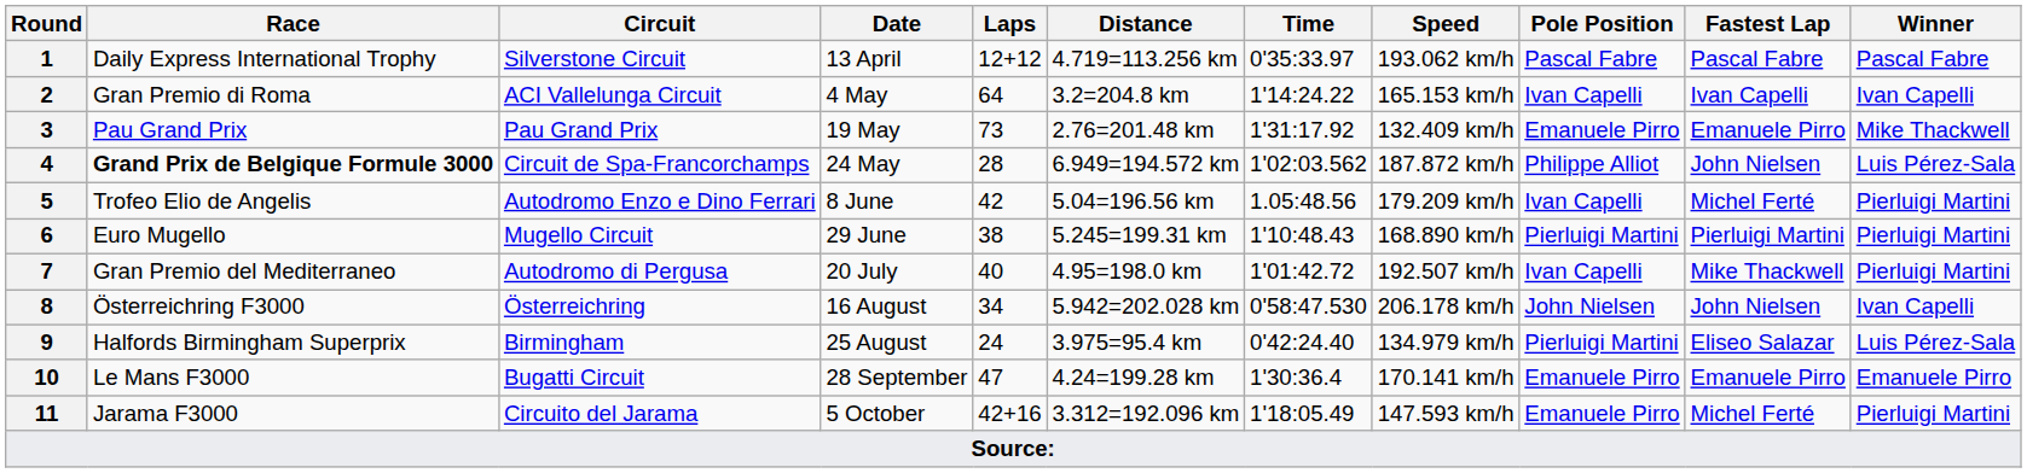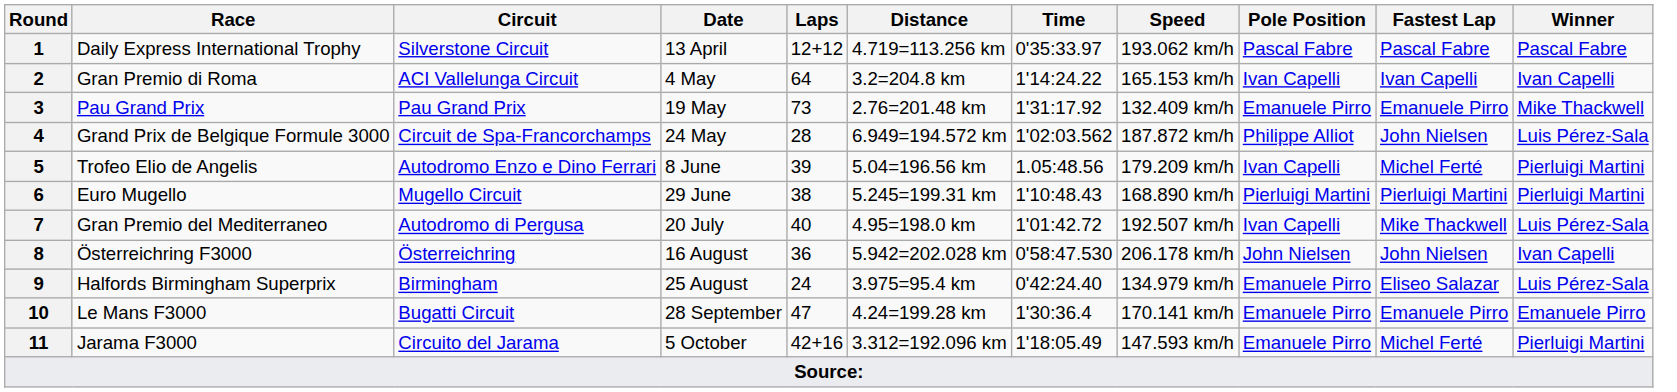4 | Race: bold -> normal
5 | Laps: 42 -> 39
7 | Winner: Pierluigi Martini -> Luis Pérez-Sala
8 | Laps: 34 -> 36
9 | Pole Position: Pierluigi Martini -> Emanuele Pirro
